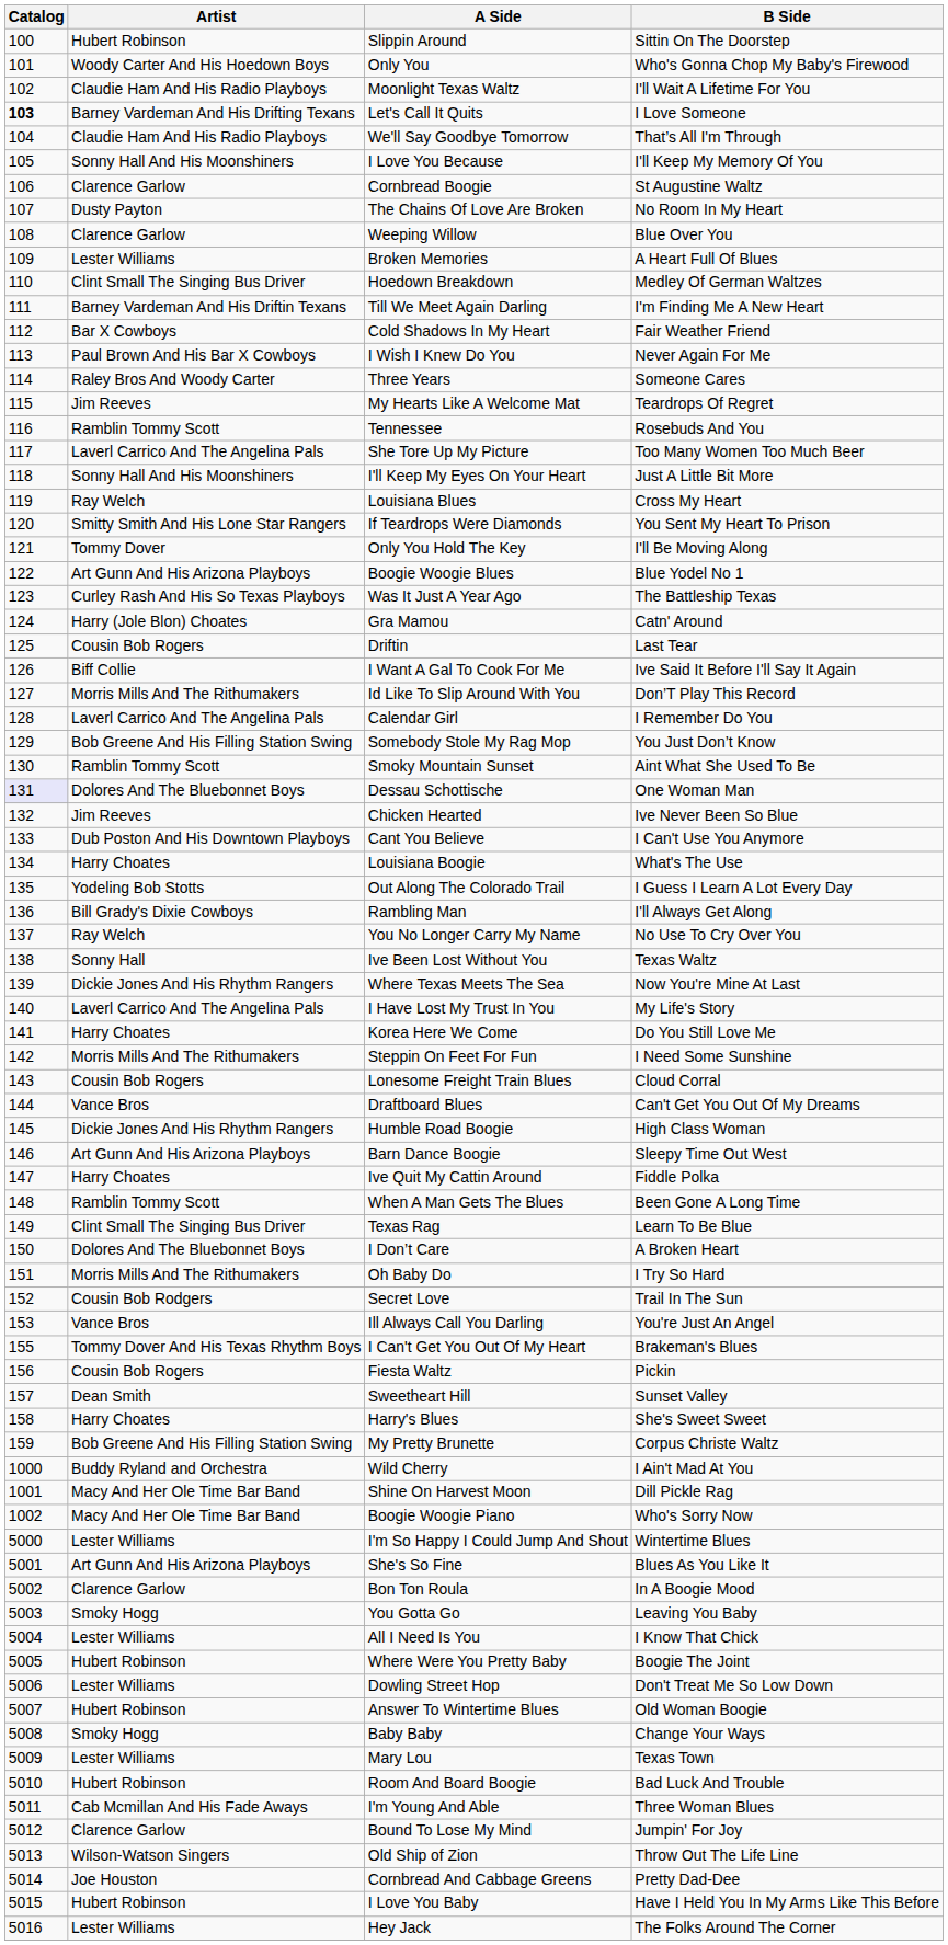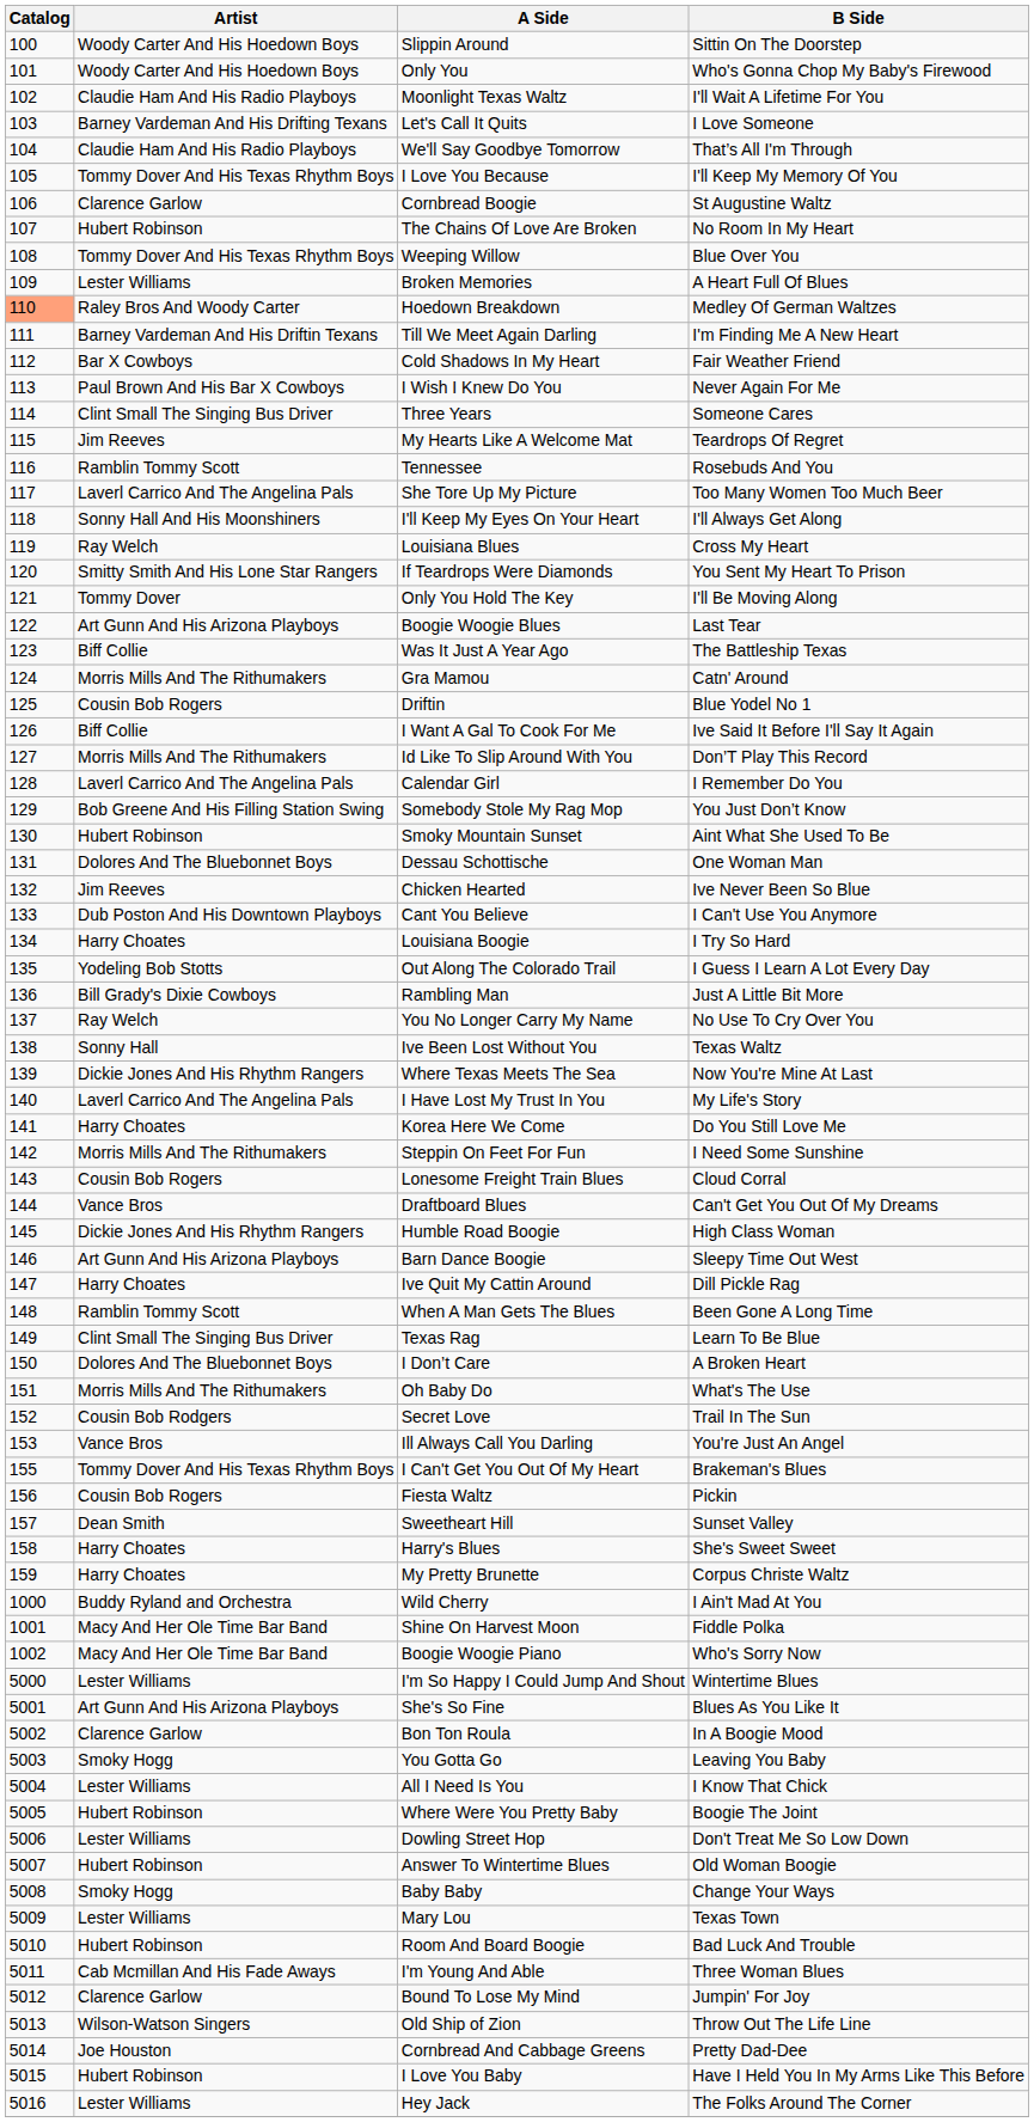Slippin Around | Artist: Hubert Robinson -> Woody Carter And His Hoedown Boys
Let's Call It Quits | Catalog: bold -> normal
I Love You Because | Artist: Sonny Hall And His Moonshiners -> Tommy Dover And His Texas Rhythm Boys
The Chains Of Love Are Broken | Artist: Dusty Payton -> Hubert Robinson
Weeping Willow | Artist: Clarence Garlow -> Tommy Dover And His Texas Rhythm Boys
Hoedown Breakdown | Catalog: no background -> lightsalmon background
Hoedown Breakdown | Artist: Clint Small The Singing Bus Driver -> Raley Bros And Woody Carter
Three Years | Artist: Raley Bros And Woody Carter -> Clint Small The Singing Bus Driver
I'll Keep My Eyes On Your Heart | B Side: Just A Little Bit More -> I'll Always Get Along
Boogie Woogie Blues | B Side: Blue Yodel No 1 -> Last Tear
Was It Just A Year Ago | Artist: Curley Rash And His So Texas Playboys -> Biff Collie
Gra Mamou | Artist: Harry (Jole Blon) Choates -> Morris Mills And The Rithumakers
Driftin | B Side: Last Tear -> Blue Yodel No 1
Smoky Mountain Sunset | Artist: Ramblin Tommy Scott -> Hubert Robinson
Dessau Schottische | Catalog: lavender background -> no background
Louisiana Boogie | B Side: What's The Use -> I Try So Hard
Rambling Man | B Side: I'll Always Get Along -> Just A Little Bit More
Ive Quit My Cattin Around | B Side: Fiddle Polka -> Dill Pickle Rag
Oh Baby Do | B Side: I Try So Hard -> What's The Use
My Pretty Brunette | Artist: Bob Greene And His Filling Station Swing -> Harry Choates
Shine On Harvest Moon | B Side: Dill Pickle Rag -> Fiddle Polka
